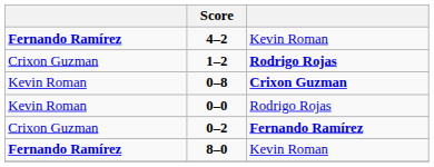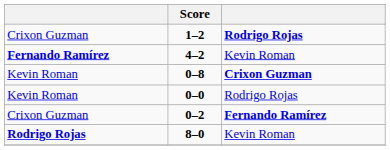rows swapped: 4–2 <-> 1–2
8–0 | column 1: Fernando Ramírez -> Rodrigo Rojas
